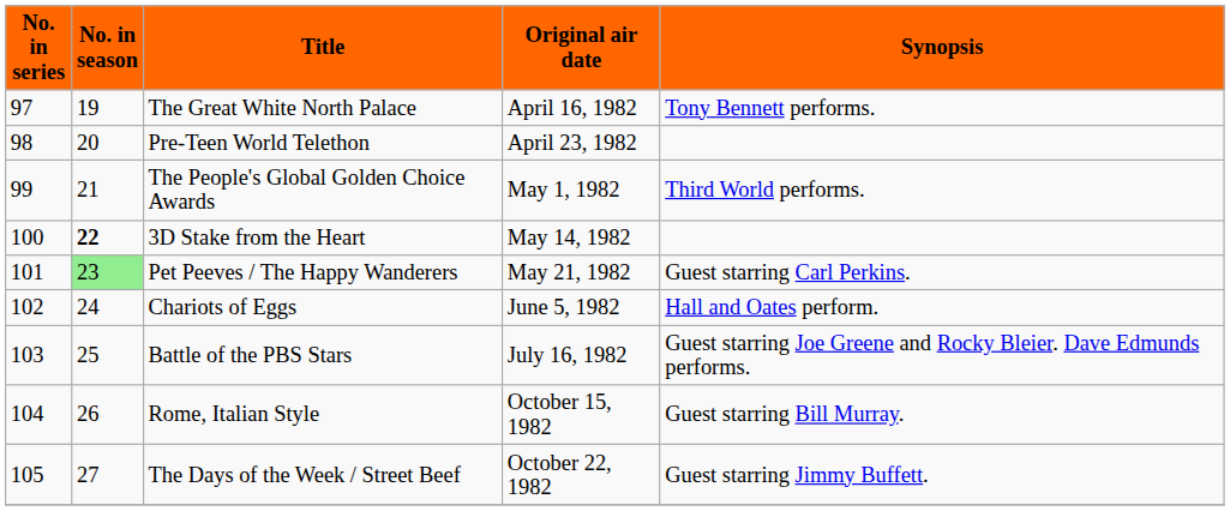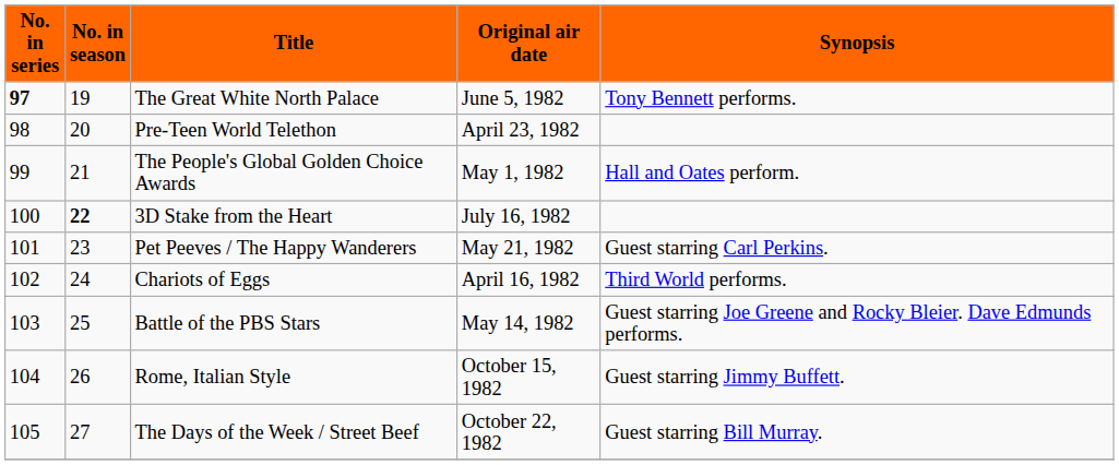The Great White North Palace | No. in series: normal -> bold
The Great White North Palace | Original air date: April 16, 1982 -> June 5, 1982
The People's Global Golden Choice Awards | Synopsis: Third World performs. -> Hall and Oates perform.
3D Stake from the Heart | Original air date: May 14, 1982 -> July 16, 1982
Pet Peeves / The Happy Wanderers | No. in season: lightgreen background -> no background
Chariots of Eggs | Original air date: June 5, 1982 -> April 16, 1982
Chariots of Eggs | Synopsis: Hall and Oates perform. -> Third World performs.
Battle of the PBS Stars | Original air date: July 16, 1982 -> May 14, 1982
Rome, Italian Style | Synopsis: Guest starring Bill Murray. -> Guest starring Jimmy Buffett.
The Days of the Week / Street Beef | Synopsis: Guest starring Jimmy Buffett. -> Guest starring Bill Murray.
